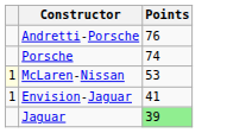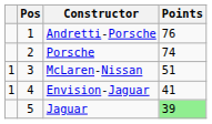+ column: Pos | 1 | 2 | 3 | 4 | 5
McLaren-Nissan | column 1: lightyellow background -> no background
McLaren-Nissan | Points: 53 -> 51
